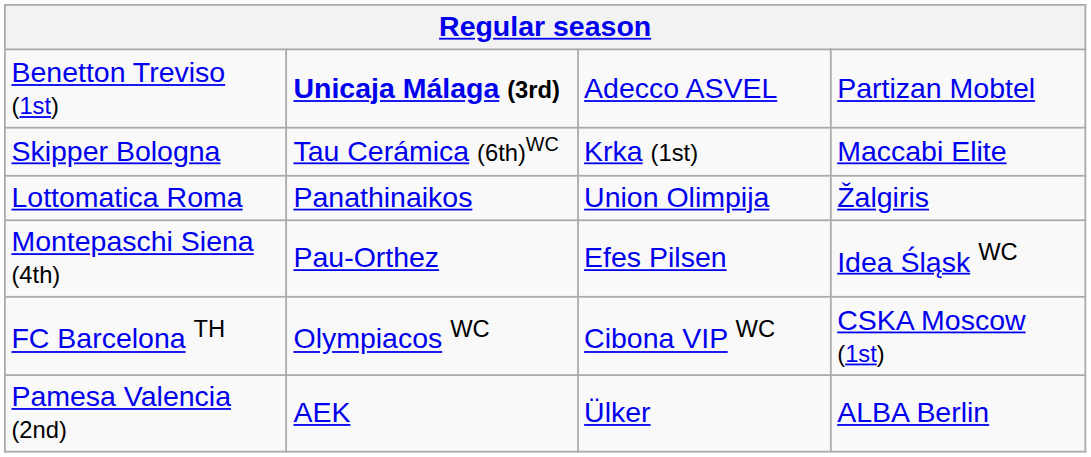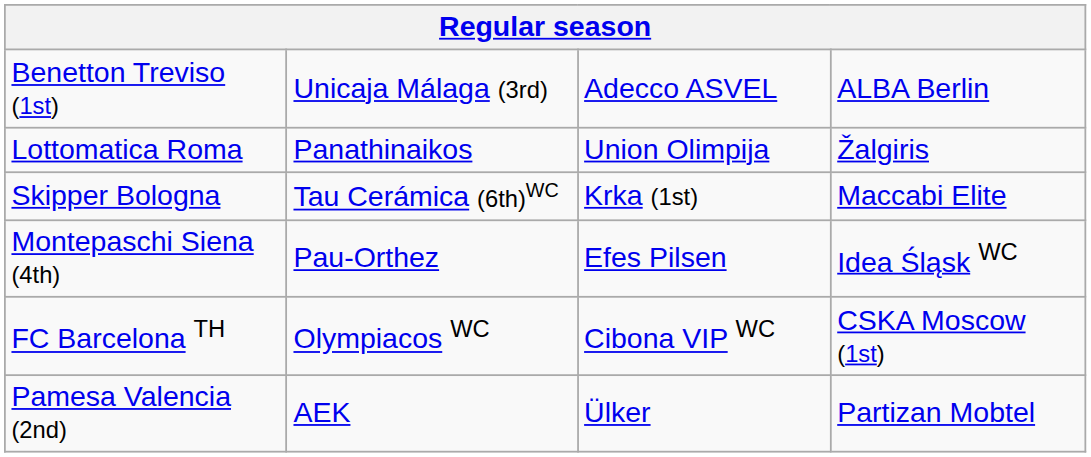Benetton Treviso (1st) | column 2: bold -> normal
Benetton Treviso (1st) | column 4: Partizan Mobtel -> ALBA Berlin
rows swapped: Skipper Bologna <-> Lottomatica Roma
Pamesa Valencia (2nd) | column 4: ALBA Berlin -> Partizan Mobtel
